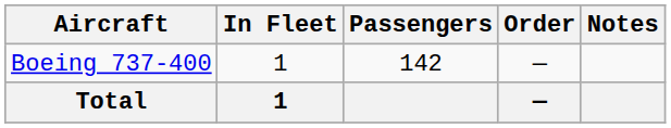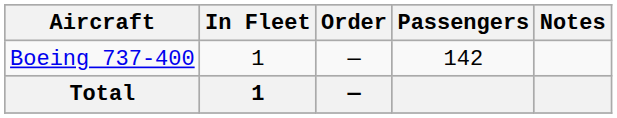columns swapped: Order <-> Passengers
